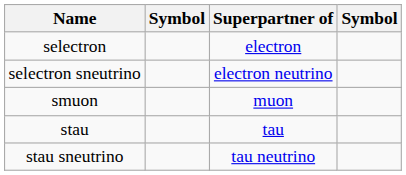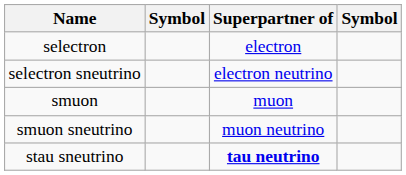+ row: smuon sneutrino | muon neutrino
- row: stau | tau
stau sneutrino | Superpartner of: normal -> bold
